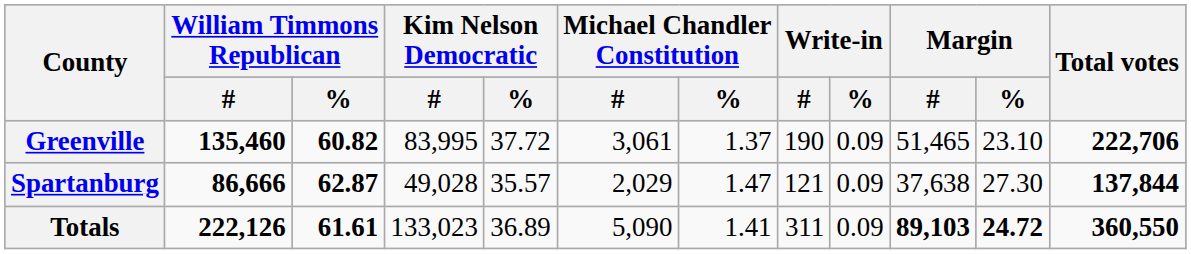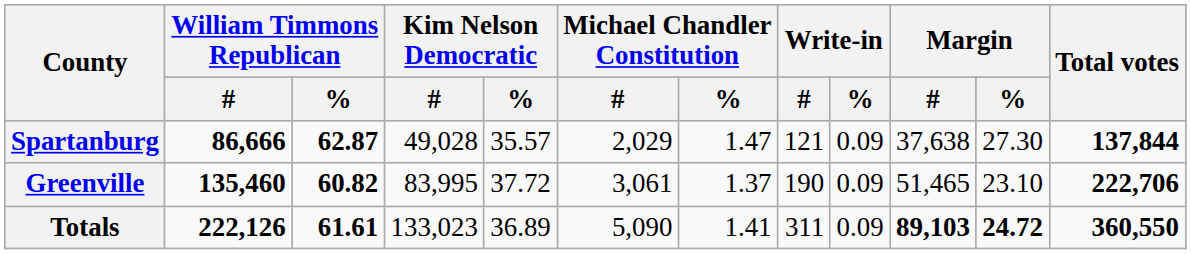rows swapped: Greenville <-> Spartanburg
